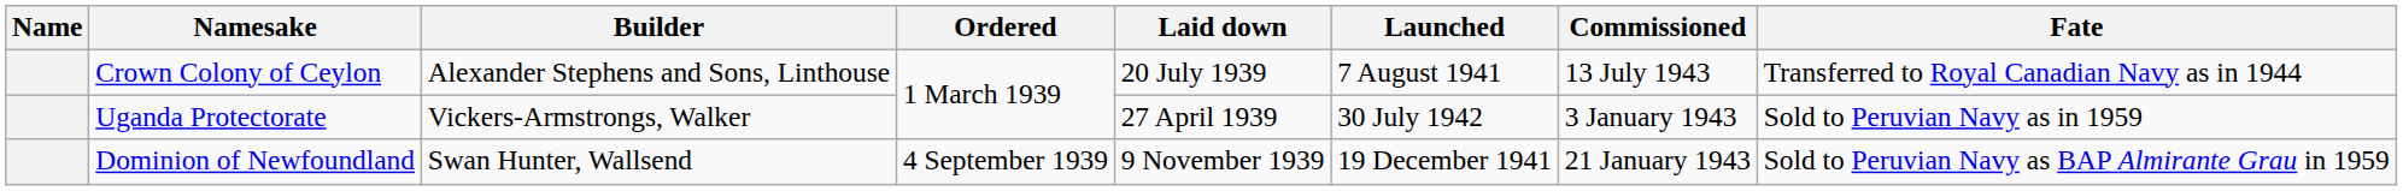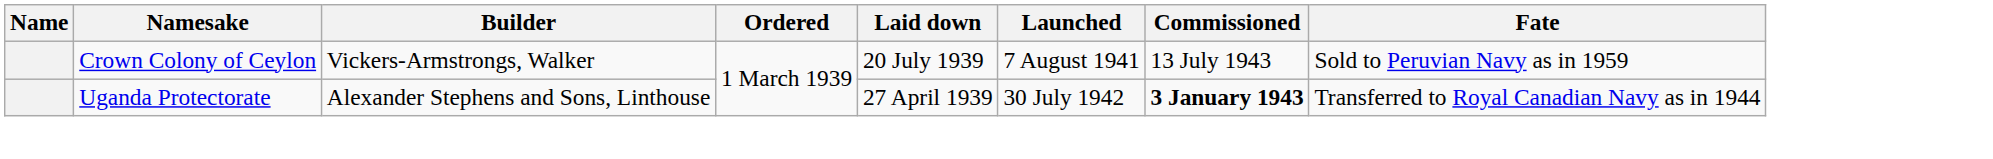Crown Colony of Ceylon | Builder: Alexander Stephens and Sons, Linthouse -> Vickers-Armstrongs, Walker
Crown Colony of Ceylon | Fate: Transferred to Royal Canadian Navy as in 1944 -> Sold to Peruvian Navy as in 1959
Uganda Protectorate | Builder: Vickers-Armstrongs, Walker -> Alexander Stephens and Sons, Linthouse
Uganda Protectorate | Commissioned: normal -> bold
Uganda Protectorate | Fate: Sold to Peruvian Navy as in 1959 -> Transferred to Royal Canadian Navy as in 1944
- row: Dominion of Newfoundland | Swan Hunter, Wallsend | 4 September 1939 | 9 November 1939 | 19 December 1941 | 21 January 1943 | Sold to Peruvian Navy as BAP Almirante Grau in 1959
